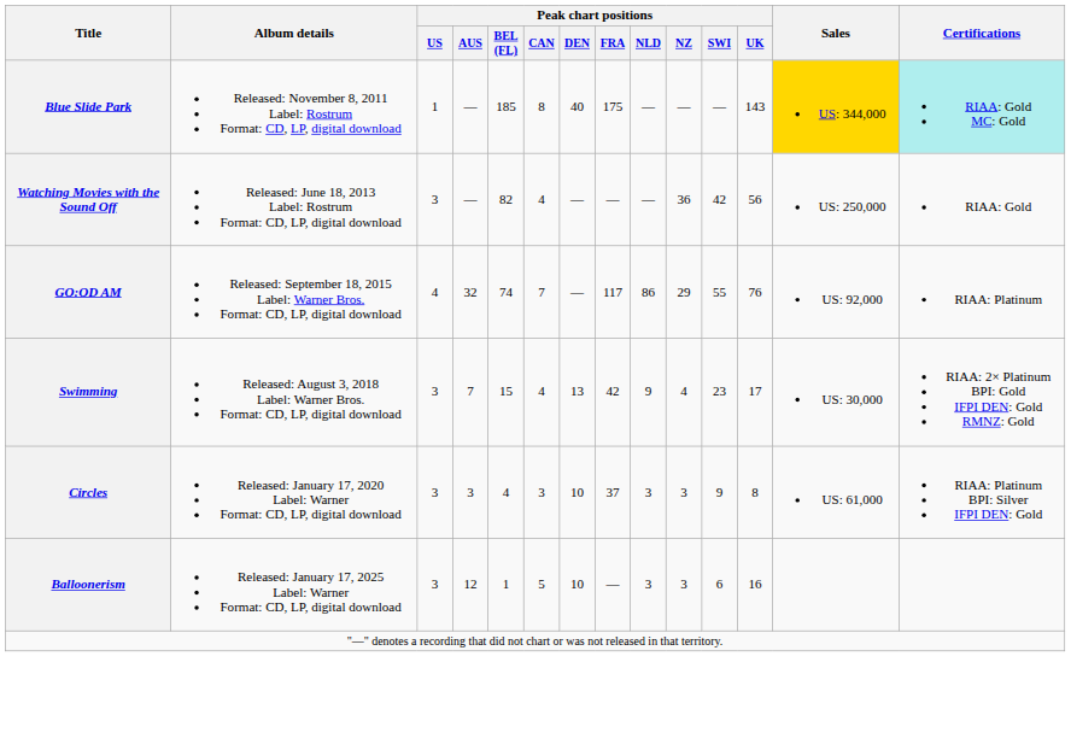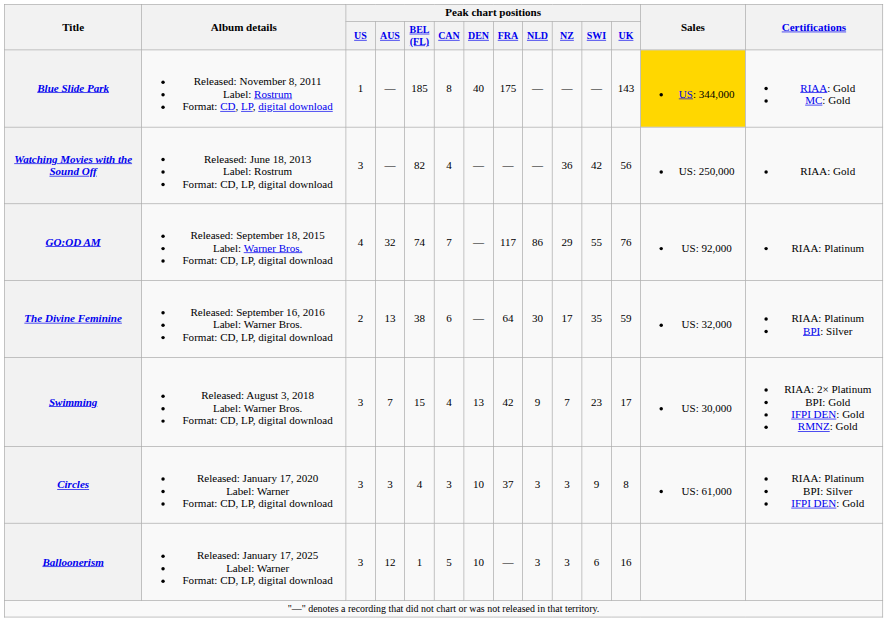Blue Slide Park | Certifications: paleturquoise background -> no background
+ row: The Divine Feminine | Released: September 16, 2016 Label: Warner Bros. Format: CD, LP, digital download | 2 | 13 | 38 | 6 | — | 64 | 30 | 17 | 35 | 59 | US: 32,000 | RIAA: Platinum BPI: Silver
Swimming | Peak chart positions / NZ: 4 -> 7
